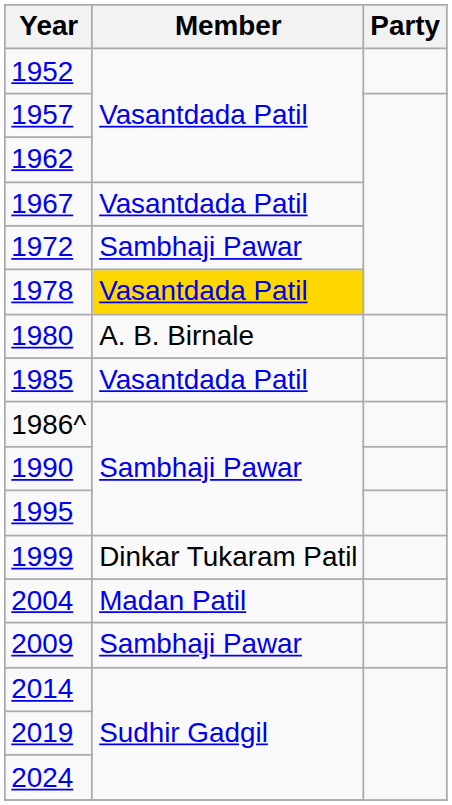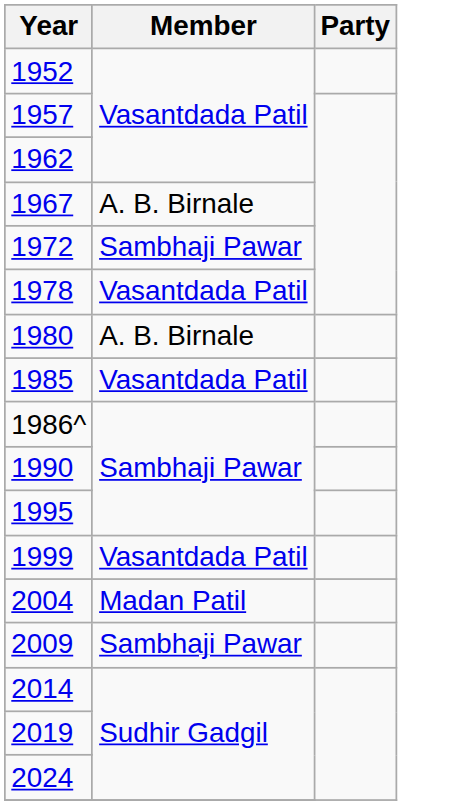1967 | Member: Vasantdada Patil -> A. B. Birnale
1978 | Member: gold background -> no background
1999 | Member: Dinkar Tukaram Patil -> Vasantdada Patil
